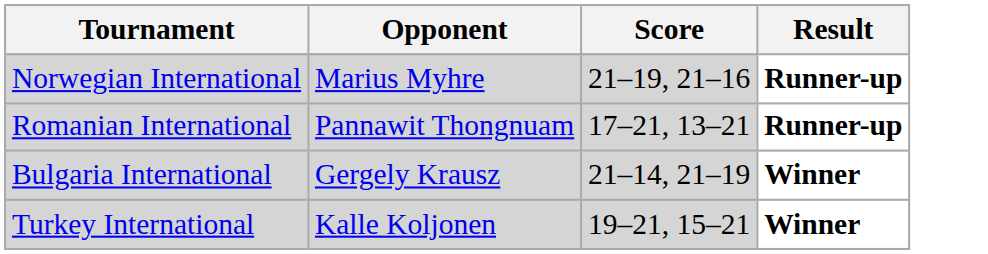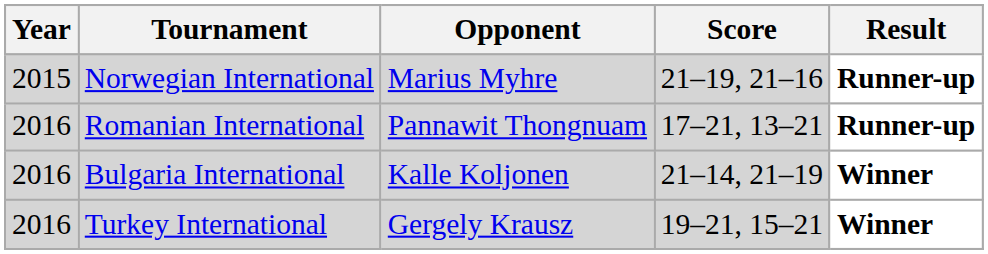+ column: Year | 2015 | 2016 | 2016 | 2016
Bulgaria International | Opponent: Gergely Krausz -> Kalle Koljonen
Turkey International | Opponent: Kalle Koljonen -> Gergely Krausz
